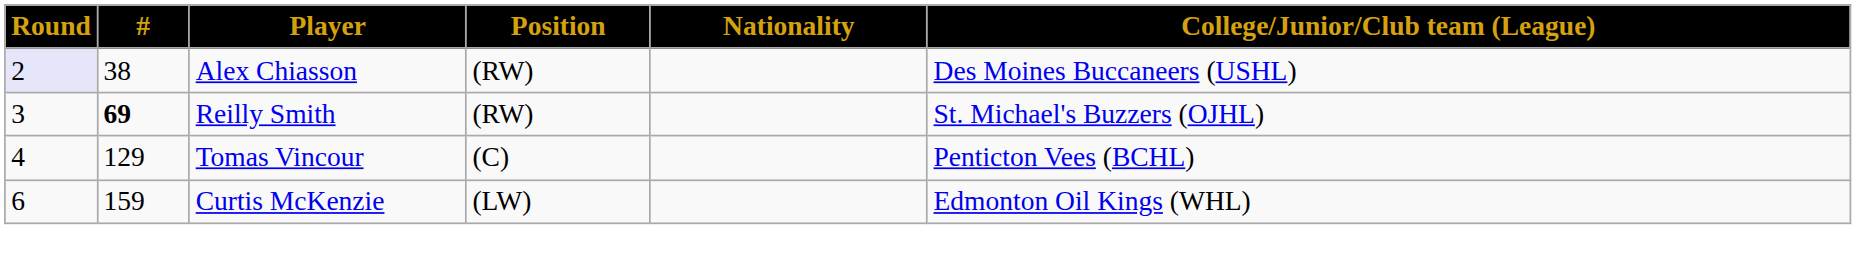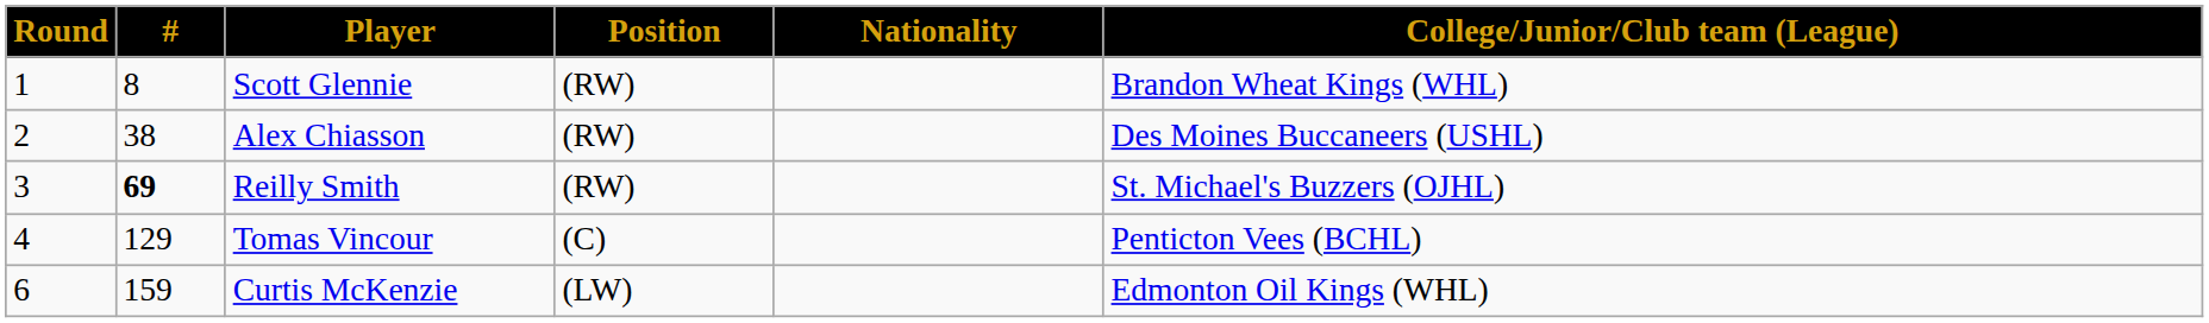+ row: 1 | 8 | Scott Glennie | (RW) | Brandon Wheat Kings (WHL)
Alex Chiasson | Round: lavender background -> no background
